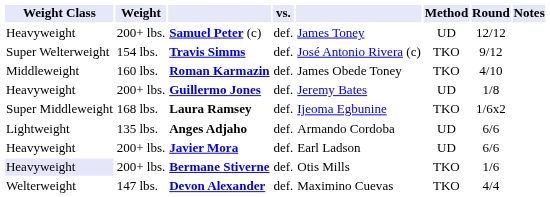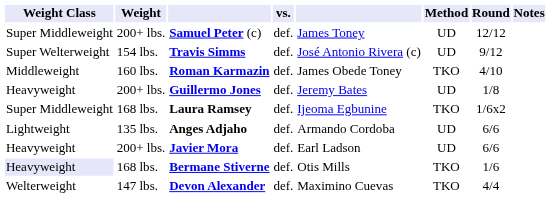Samuel Peter (c) | Weight Class: Heavyweight -> Super Middleweight
Travis Simms | Method: TKO -> UD
Bermane Stiverne | Weight: 200+ lbs. -> 168 lbs.
